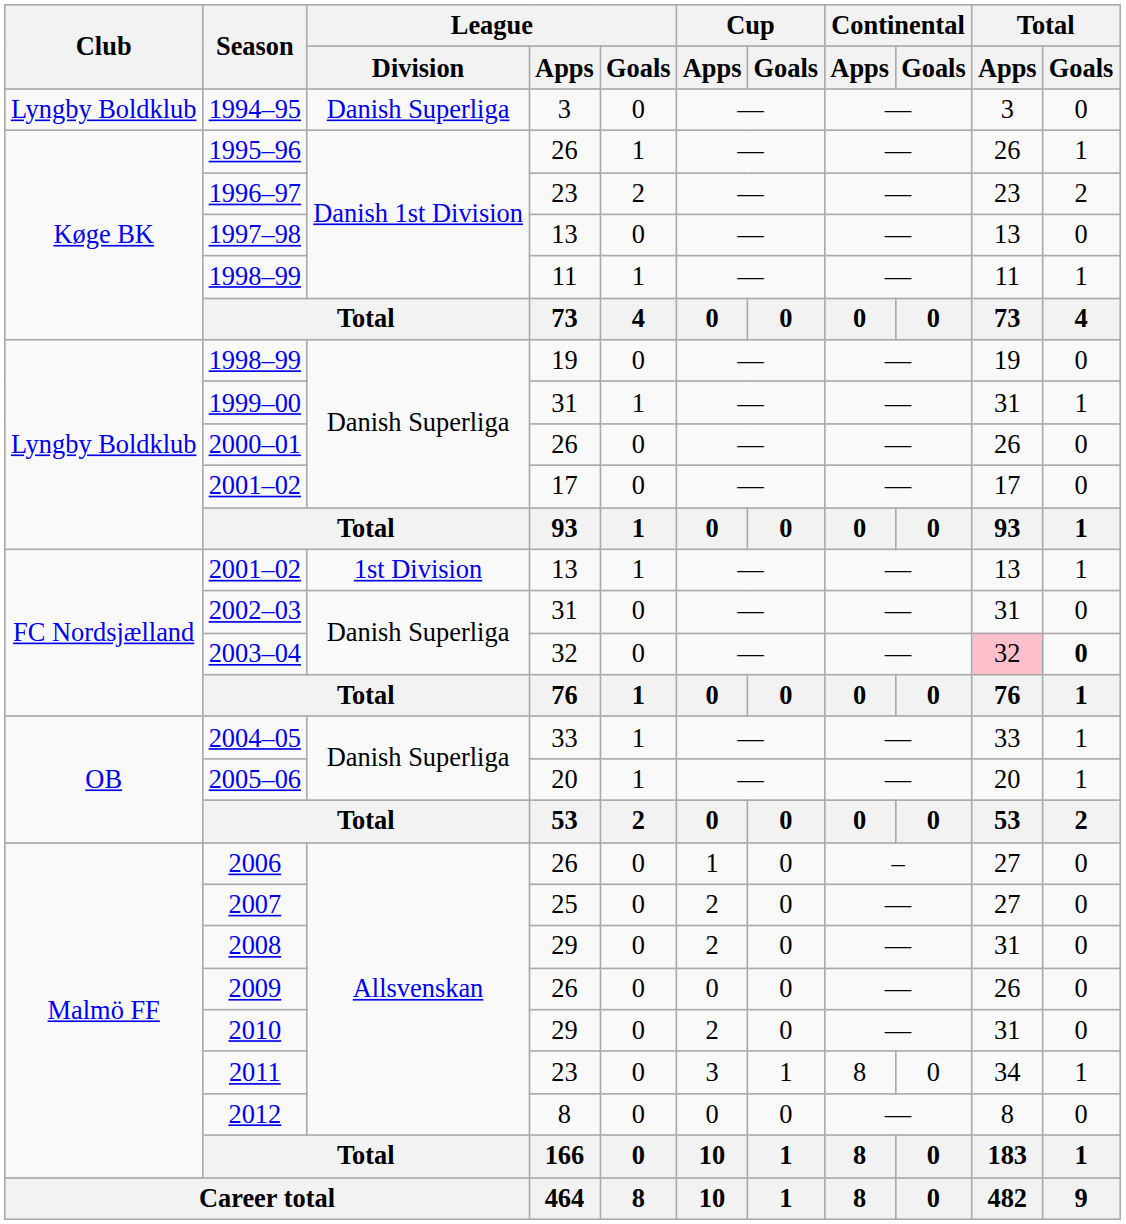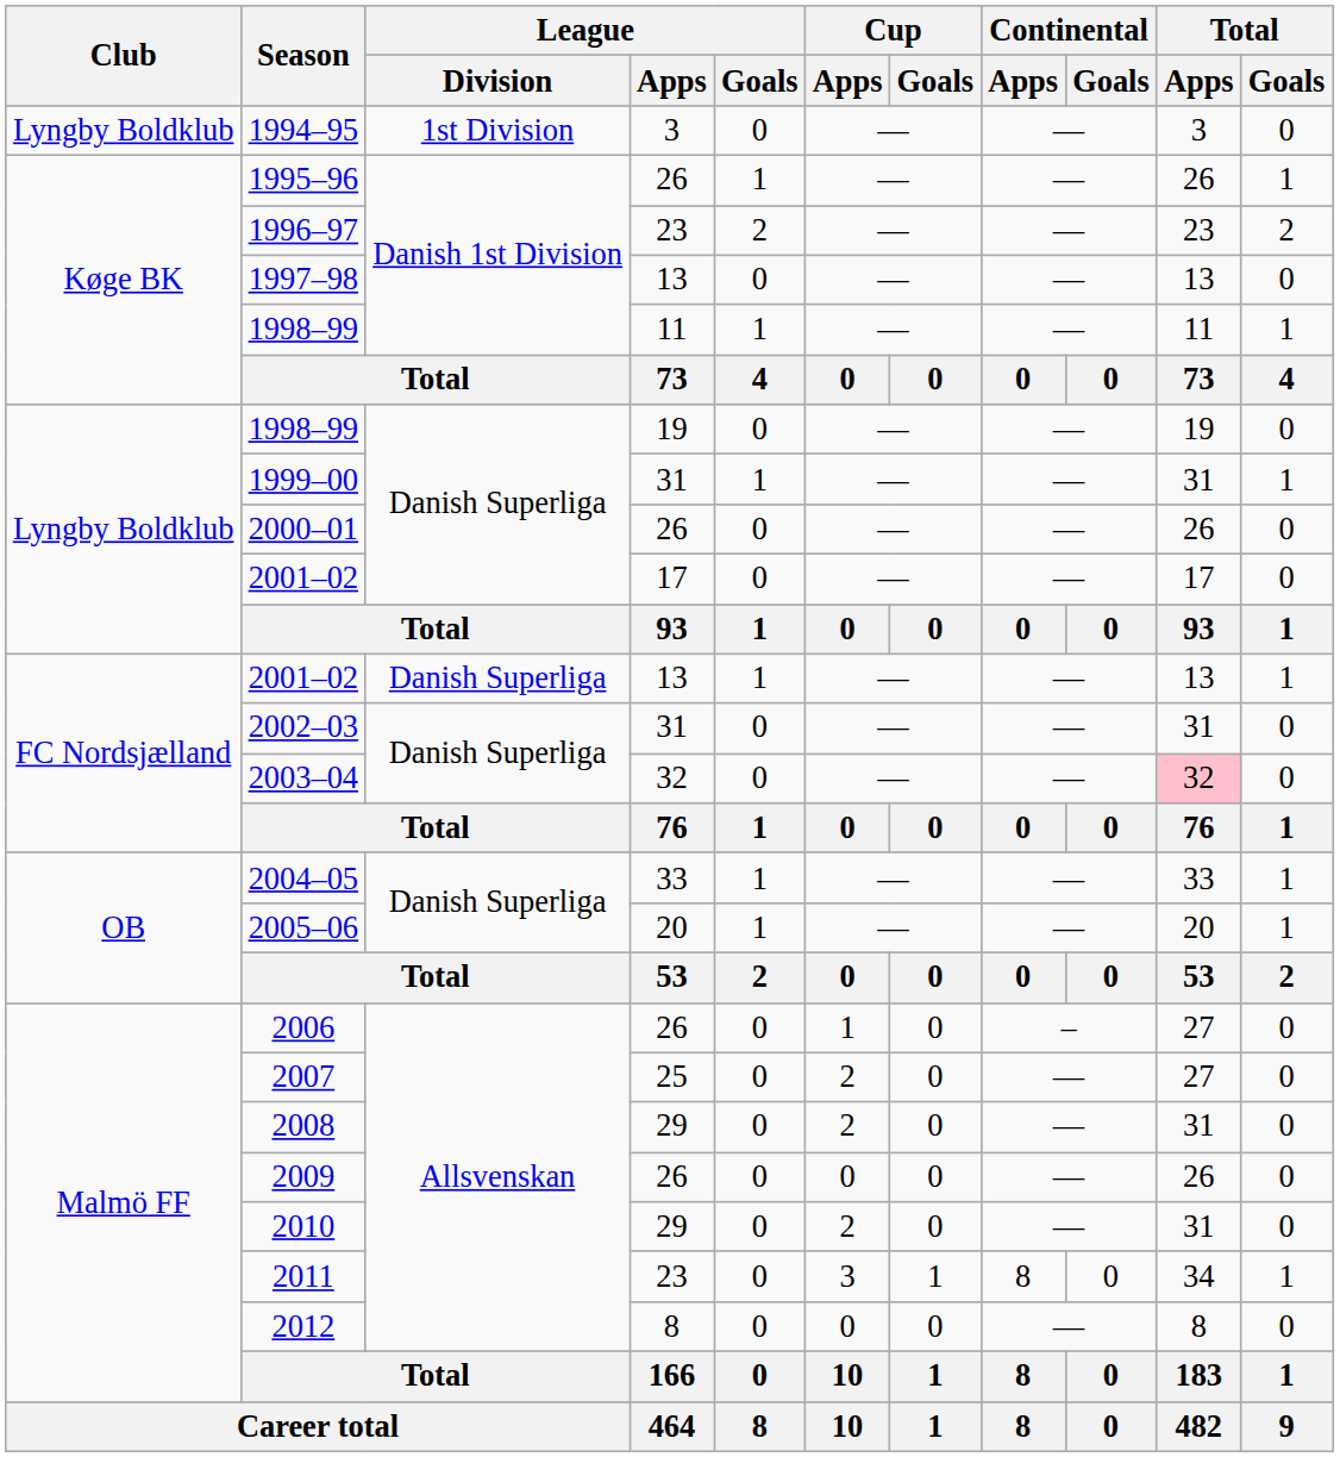1994–95 | League / Division: Danish Superliga -> 1st Division
2001–02 / 13 | League / Division: 1st Division -> Danish Superliga
2003–04 | Total / Goals: bold -> normal
